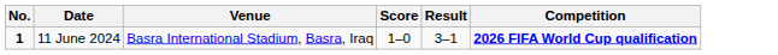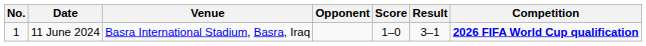+ column: Opponent
11 June 2024 | No.: bold -> normal
